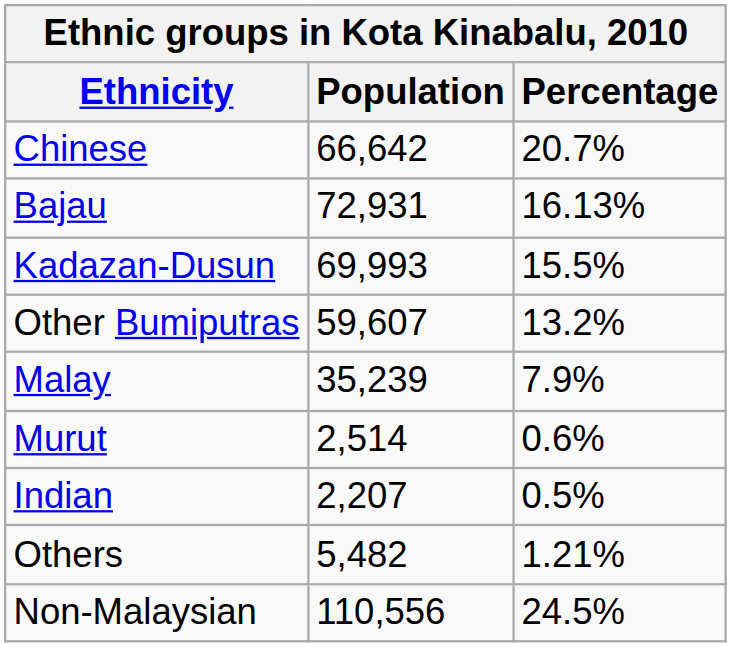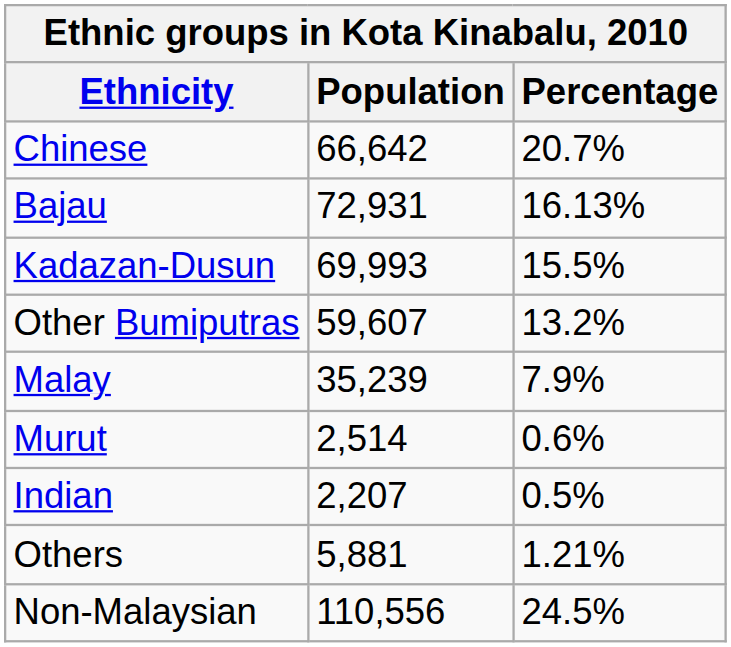Others | Population: 5,482 -> 5,881
